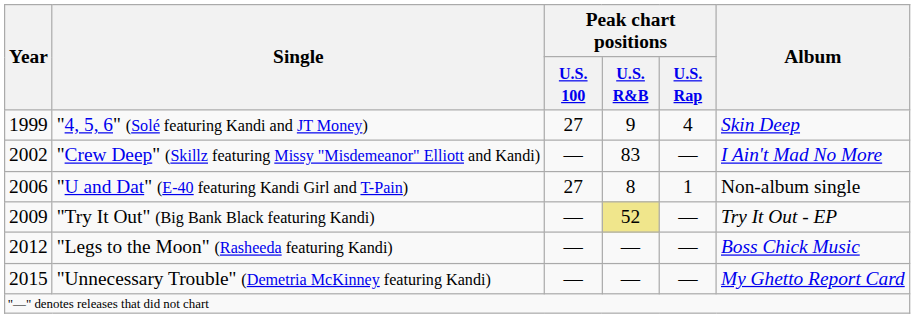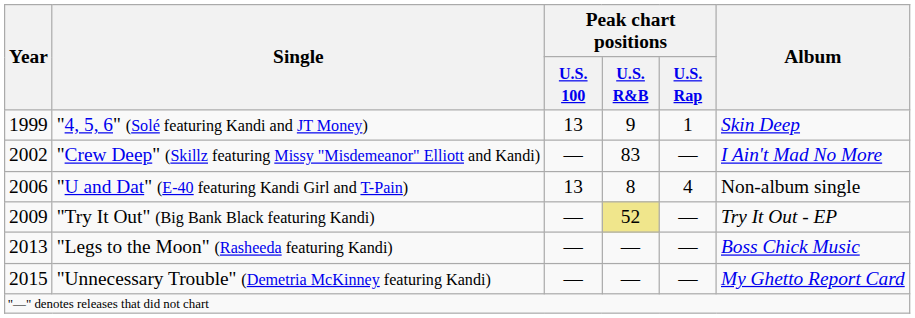"4, 5, 6" (Solé featuring Kandi and JT Money) | Peak chart positions / U.S. 100: 27 -> 13
"4, 5, 6" (Solé featuring Kandi and JT Money) | Peak chart positions / U.S. Rap: 4 -> 1
"U and Dat" (E-40 featuring Kandi Girl and T-Pain) | Peak chart positions / U.S. 100: 27 -> 13
"U and Dat" (E-40 featuring Kandi Girl and T-Pain) | Peak chart positions / U.S. Rap: 1 -> 4
"Legs to the Moon" (Rasheeda featuring Kandi) | Year: 2012 -> 2013
